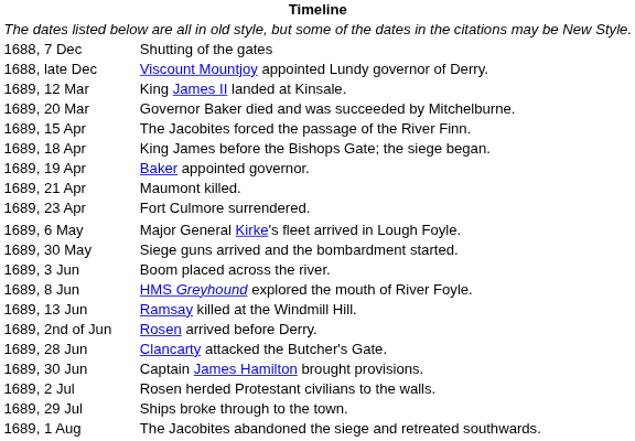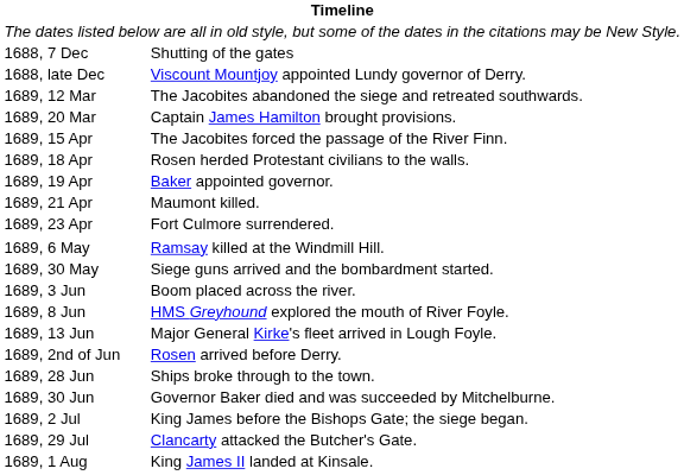1689, 12 Mar | column 2: King James II landed at Kinsale. -> The Jacobites abandoned the siege and retreated southwards.
1689, 20 Mar | column 2: Governor Baker died and was succeeded by Mitchelburne. -> Captain James Hamilton brought provisions.
1689, 18 Apr | column 2: King James before the Bishops Gate; the siege began. -> Rosen herded Protestant civilians to the walls.
1689, 6 May | column 2: Major General Kirke's fleet arrived in Lough Foyle. -> Ramsay killed at the Windmill Hill.
1689, 13 Jun | column 2: Ramsay killed at the Windmill Hill. -> Major General Kirke's fleet arrived in Lough Foyle.
1689, 28 Jun | column 2: Clancarty attacked the Butcher's Gate. -> Ships broke through to the town.
1689, 30 Jun | column 2: Captain James Hamilton brought provisions. -> Governor Baker died and was succeeded by Mitchelburne.
1689, 2 Jul | column 2: Rosen herded Protestant civilians to the walls. -> King James before the Bishops Gate; the siege began.
1689, 29 Jul | column 2: Ships broke through to the town. -> Clancarty attacked the Butcher's Gate.
1689, 1 Aug | column 2: The Jacobites abandoned the siege and retreated southwards. -> King James II landed at Kinsale.
